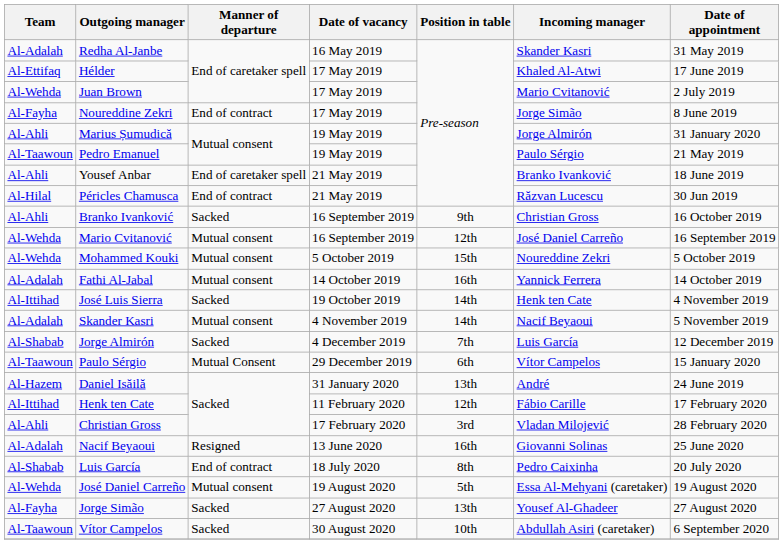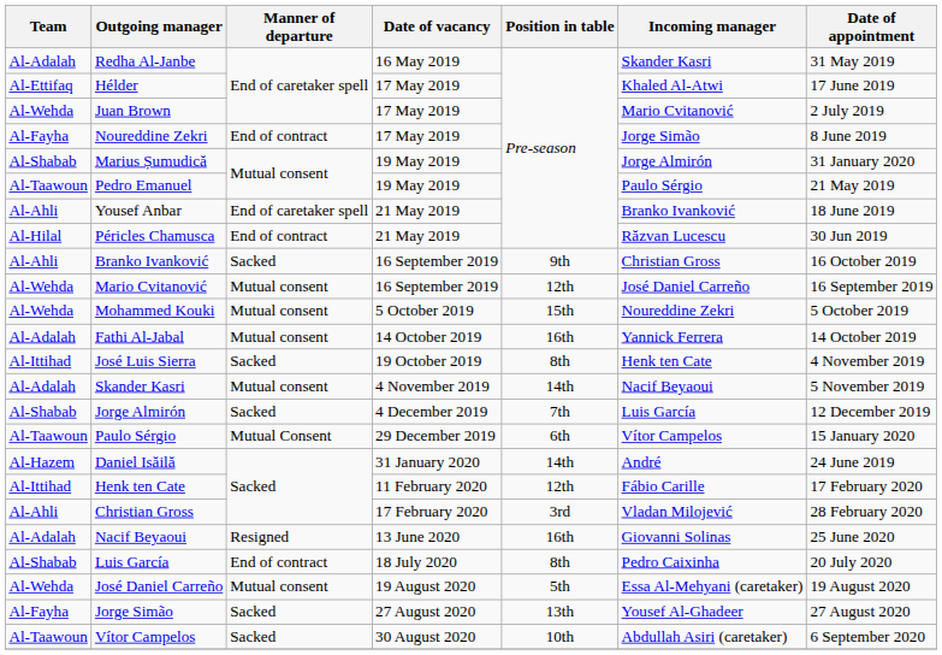Marius Șumudică | Team: Al-Ahli -> Al-Shabab
José Luis Sierra | Position in table: 14th -> 8th
Daniel Isăilă | Position in table: 13th -> 14th
